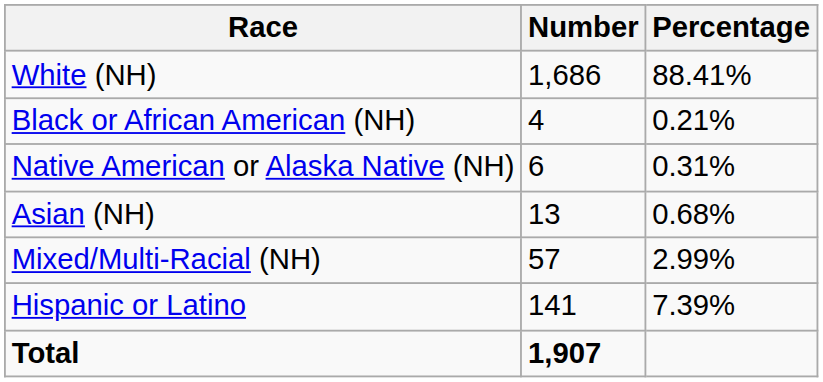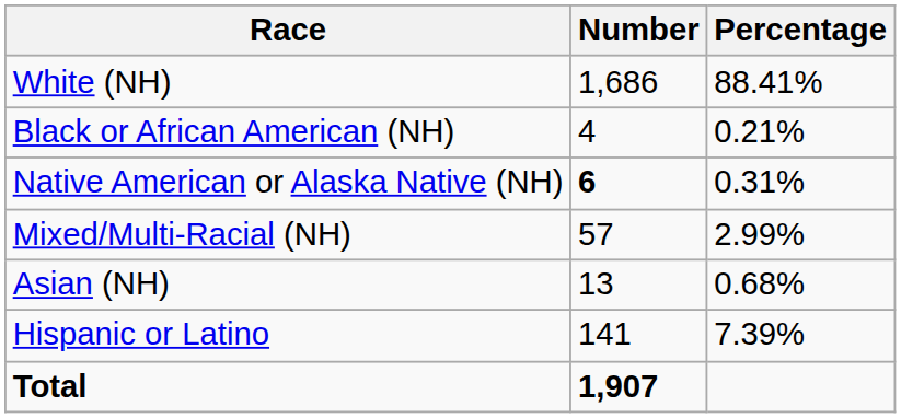Native American or Alaska Native (NH) | Number: normal -> bold
rows swapped: Asian (NH) <-> Mixed/Multi-Racial (NH)
